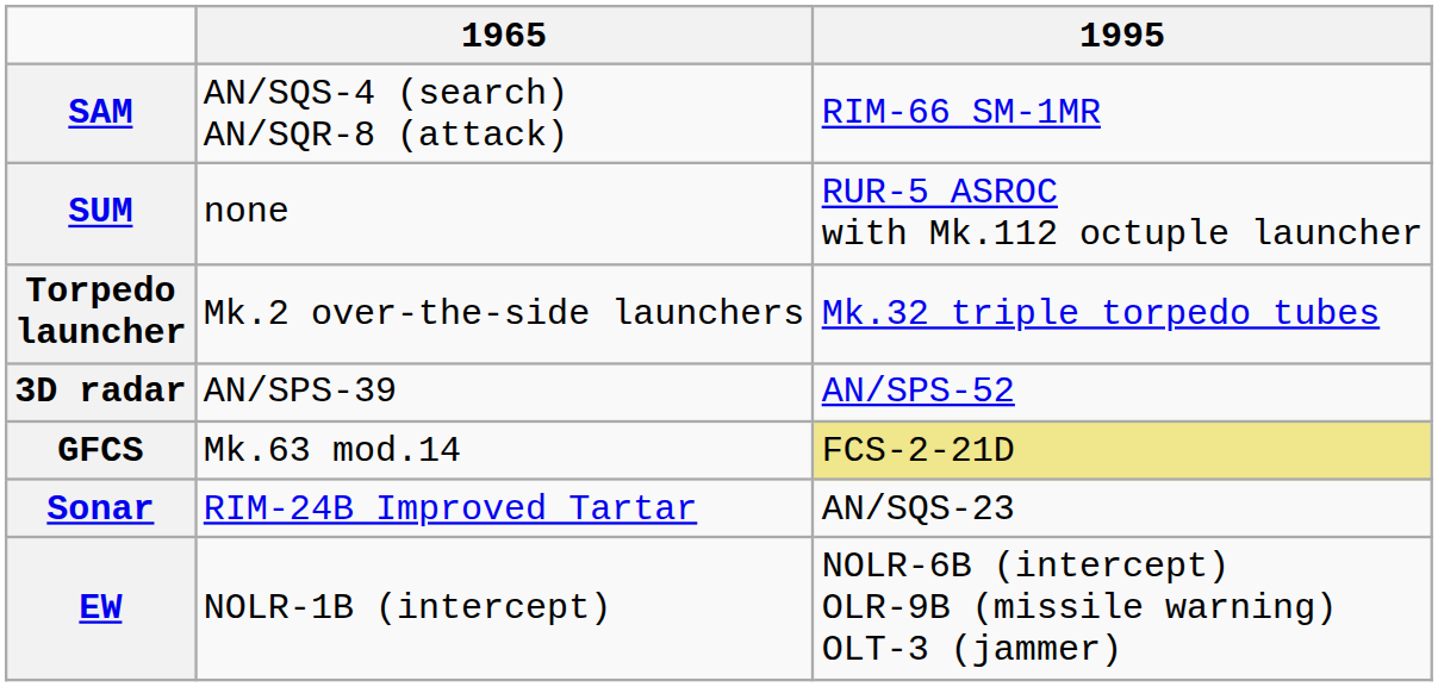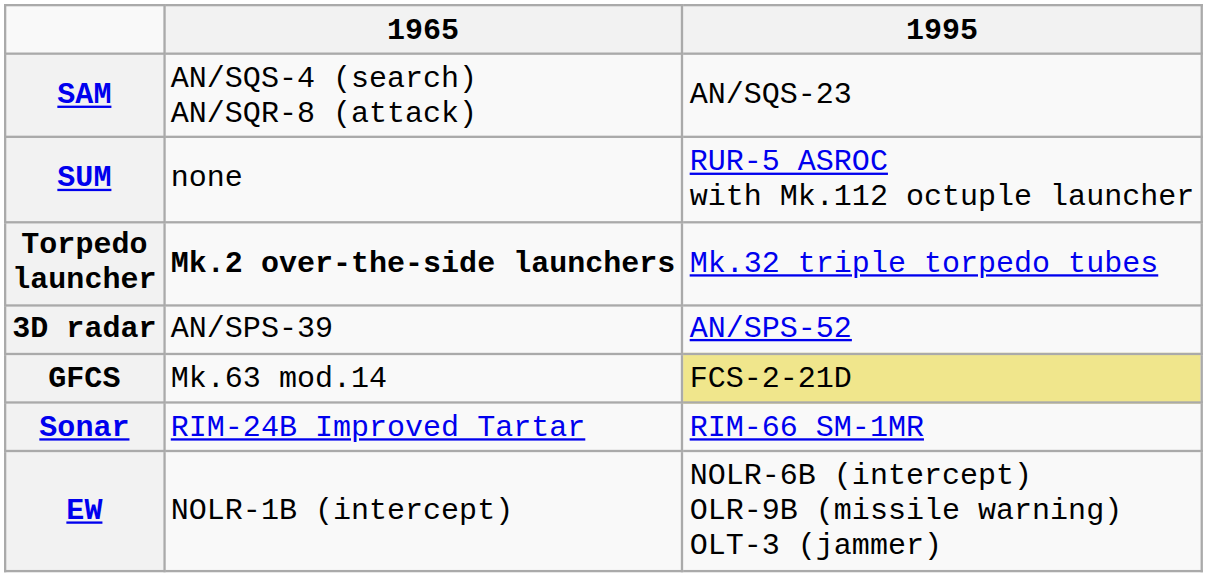SAM | 1995: RIM-66 SM-1MR -> AN/SQS-23
Torpedo launcher | 1965: normal -> bold
Sonar | 1995: AN/SQS-23 -> RIM-66 SM-1MR
